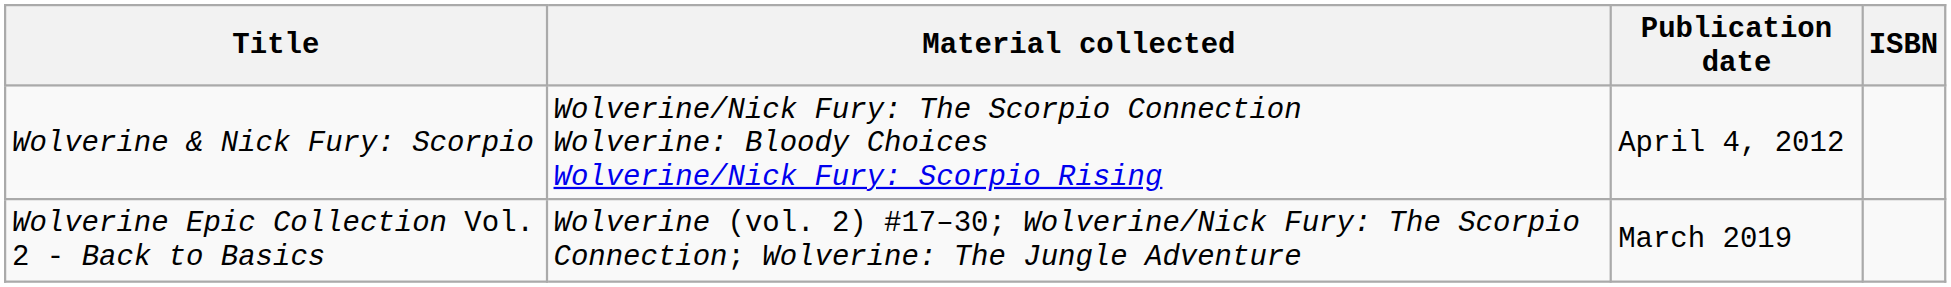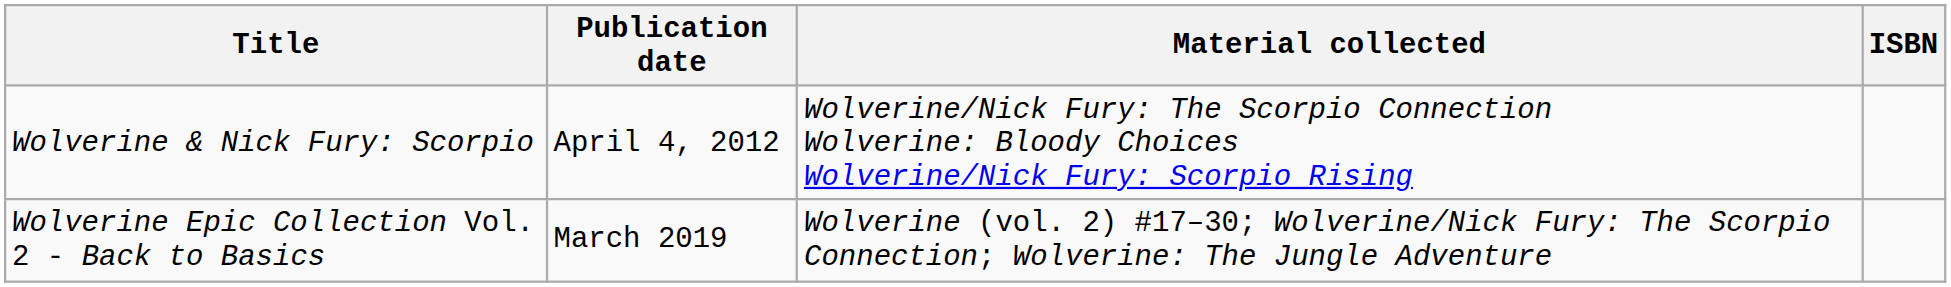columns swapped: Material collected <-> Publication date
